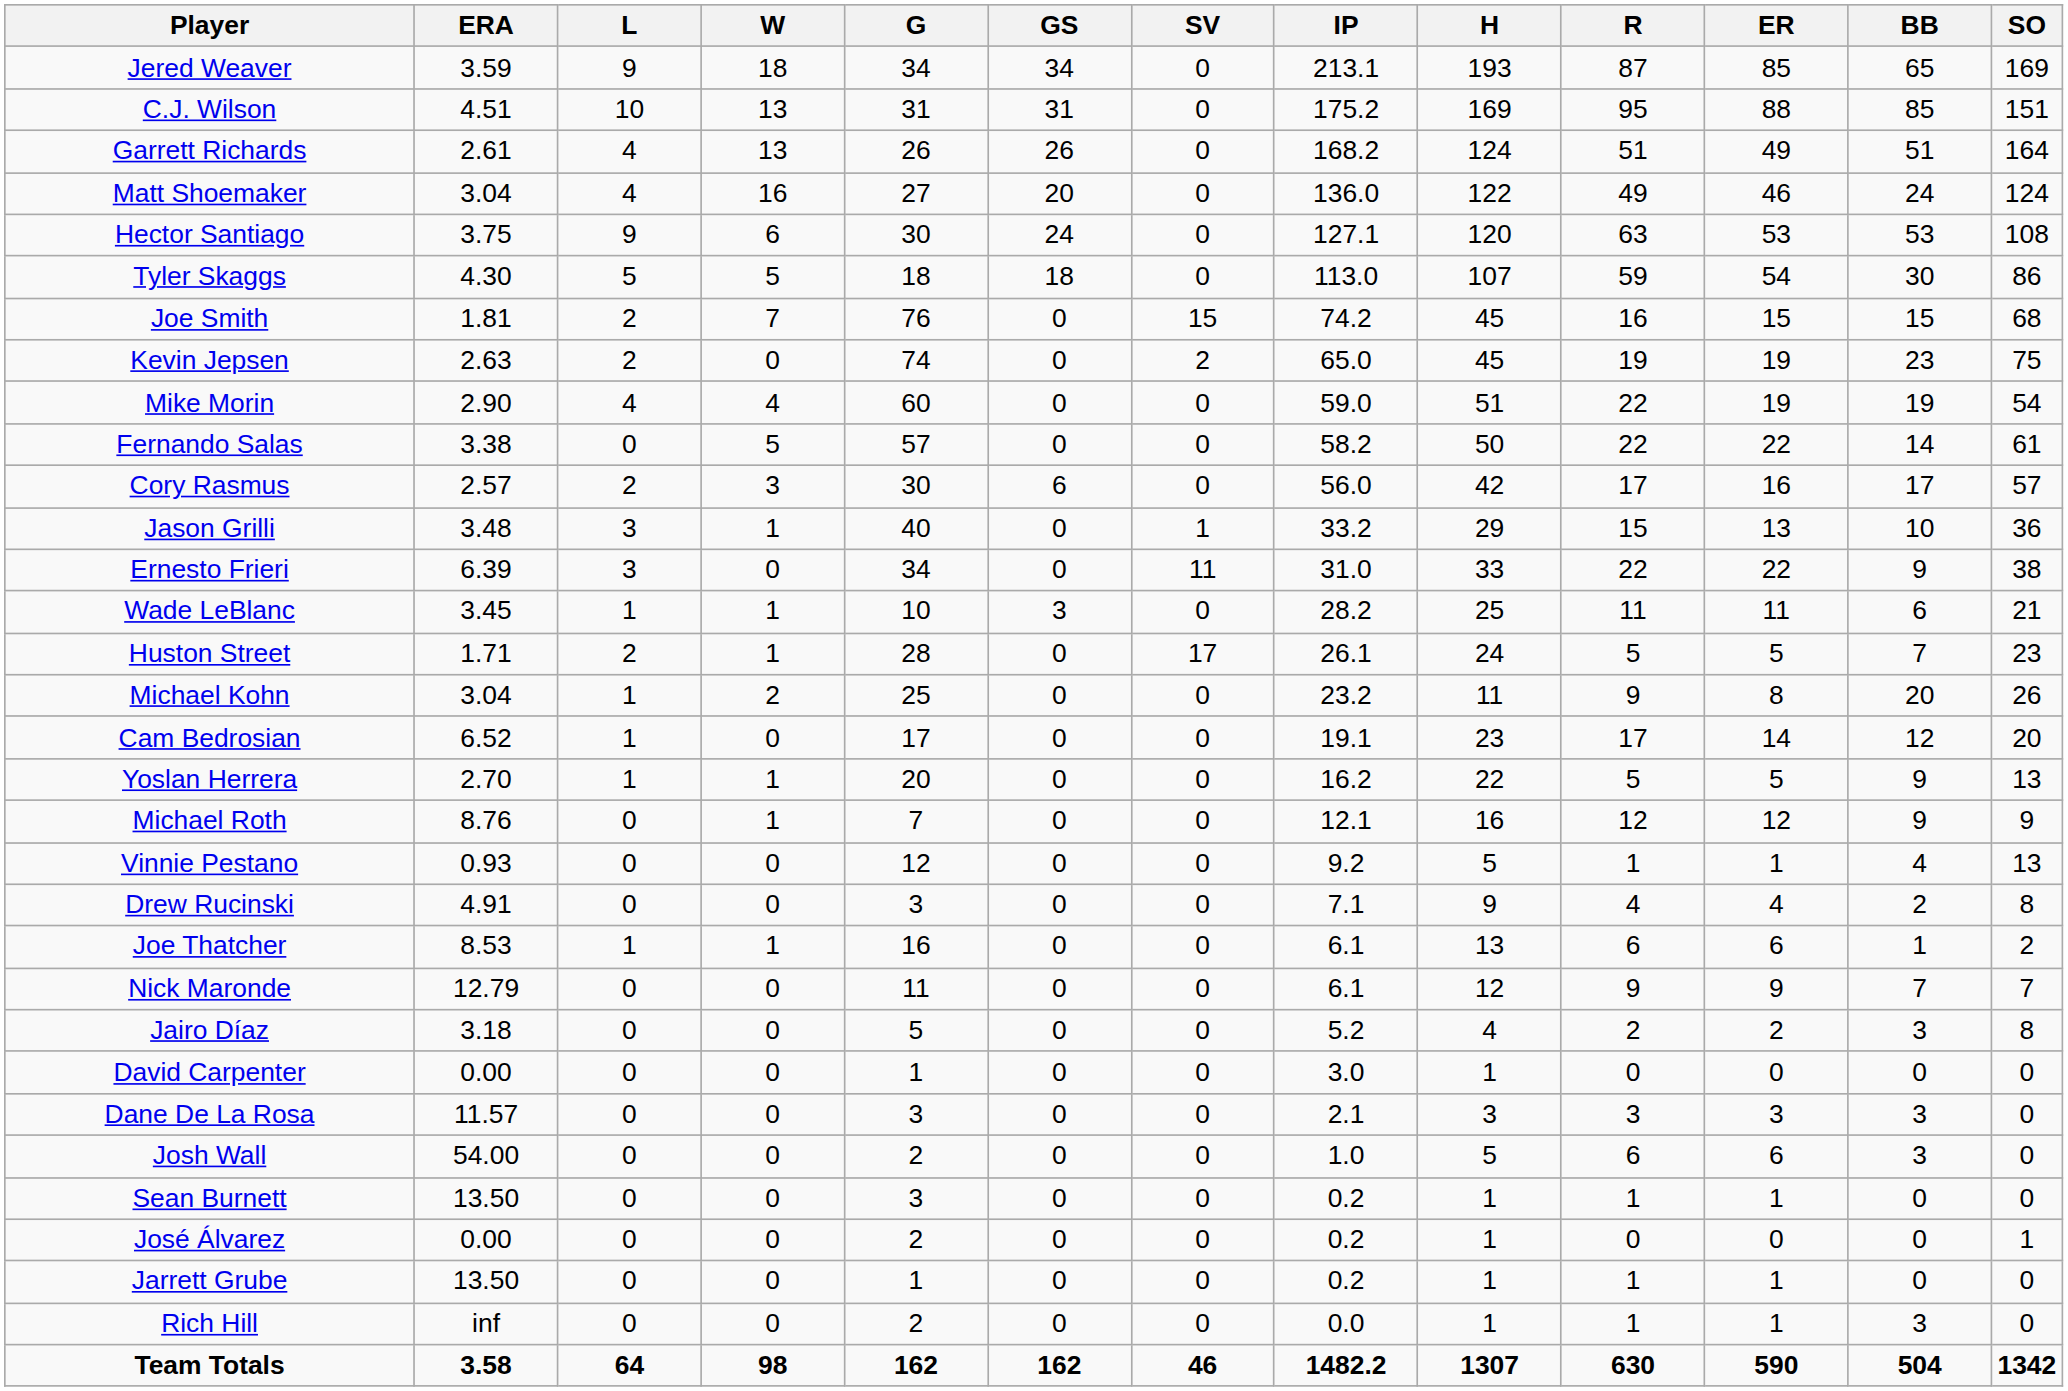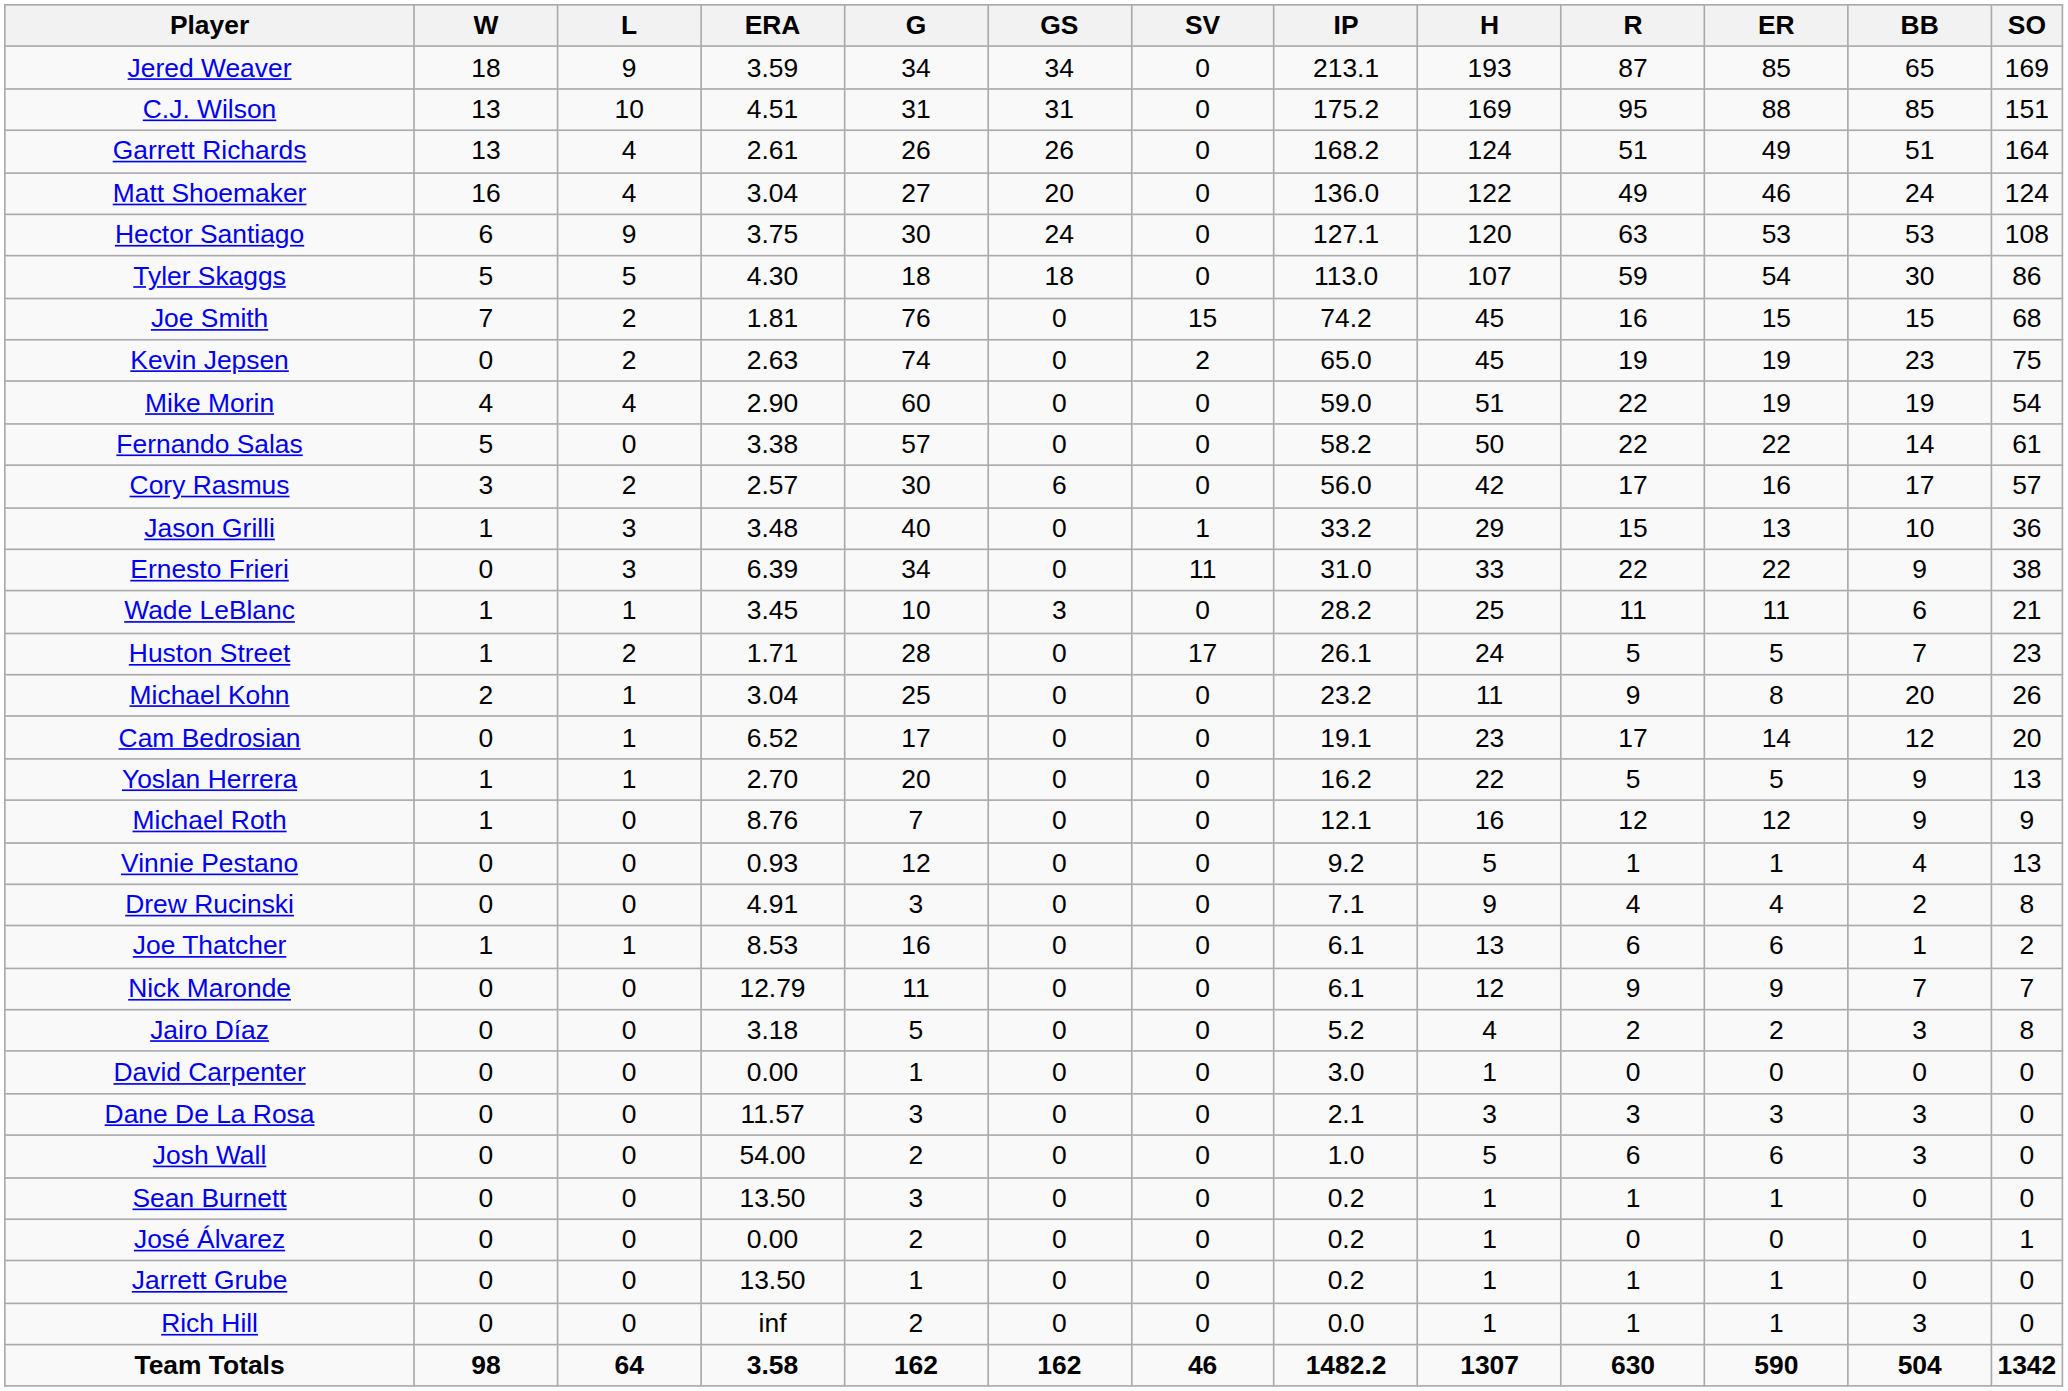columns swapped: W <-> ERA
